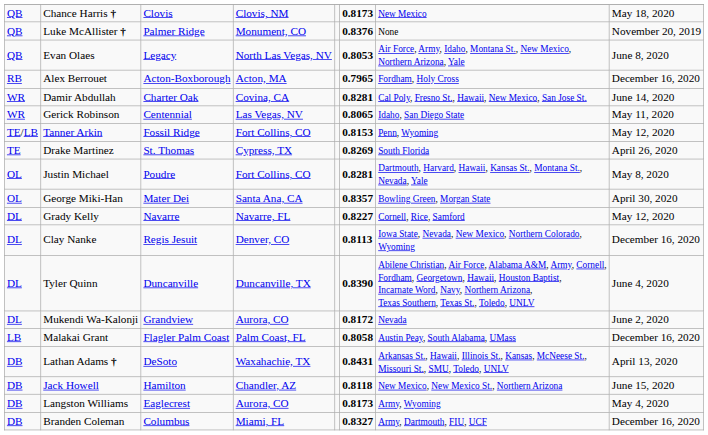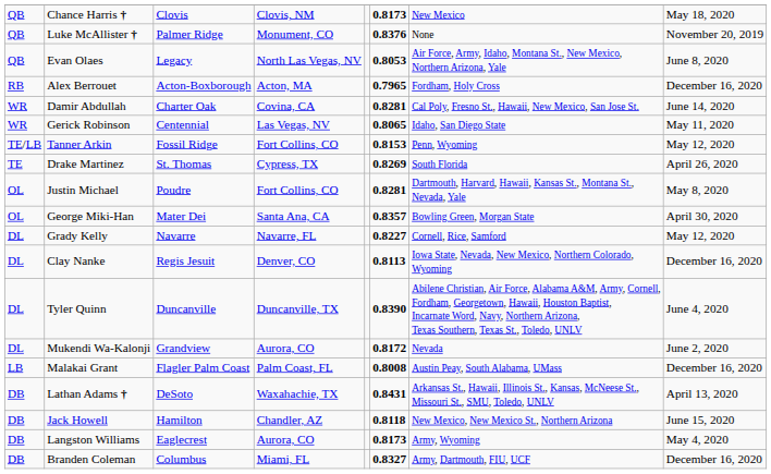Malakai Grant | column 6: 0.8058 -> 0.8008
